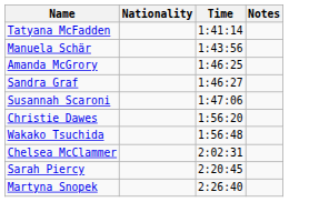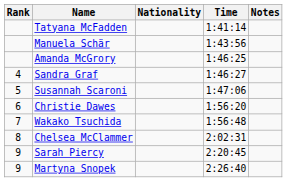+ column: Rank | 4 | 5 | 6 | 7 | 8 | 9 | 9
